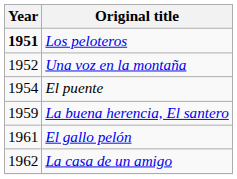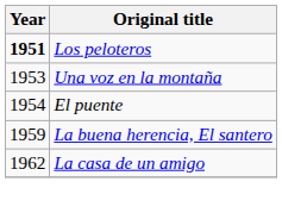Una voz en la montaña | Year: 1952 -> 1953
- row: 1961 | El gallo pelón
